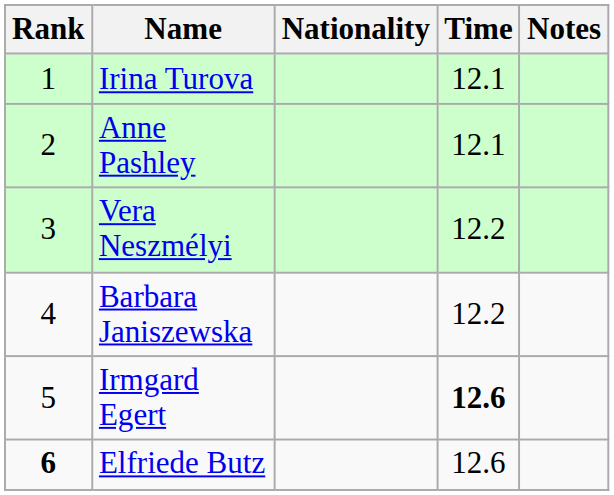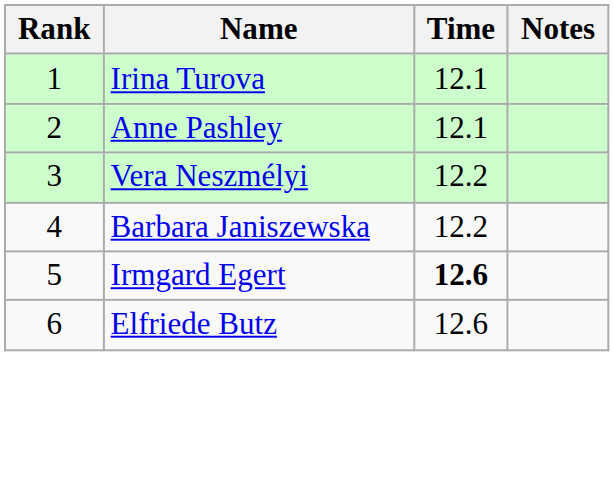- column: Nationality
Elfriede Butz | Rank: bold -> normal
